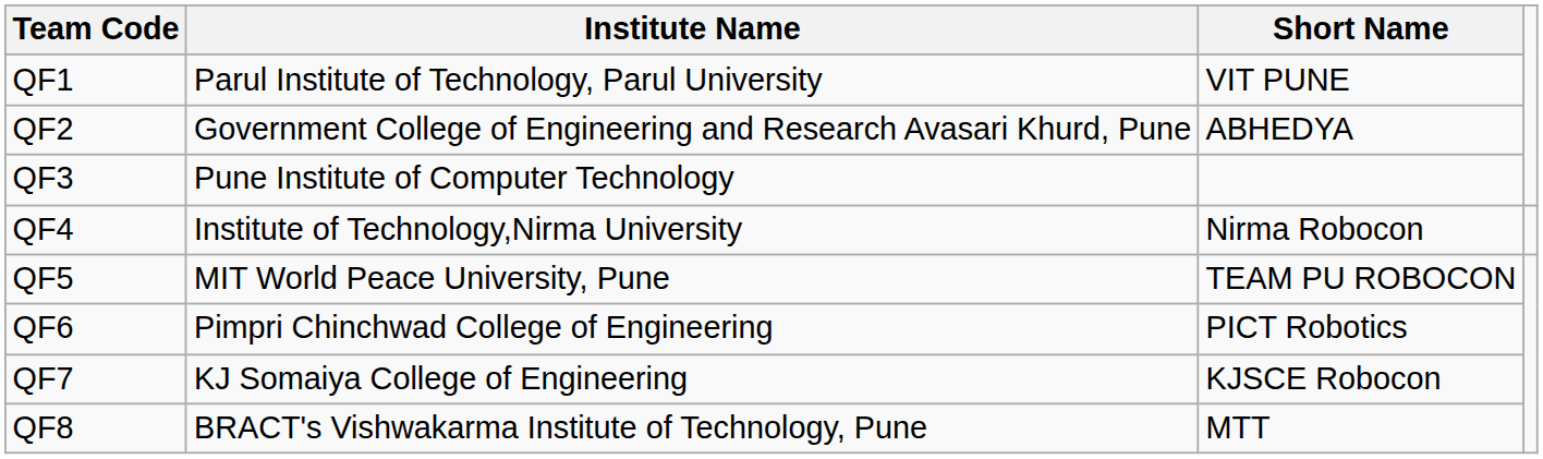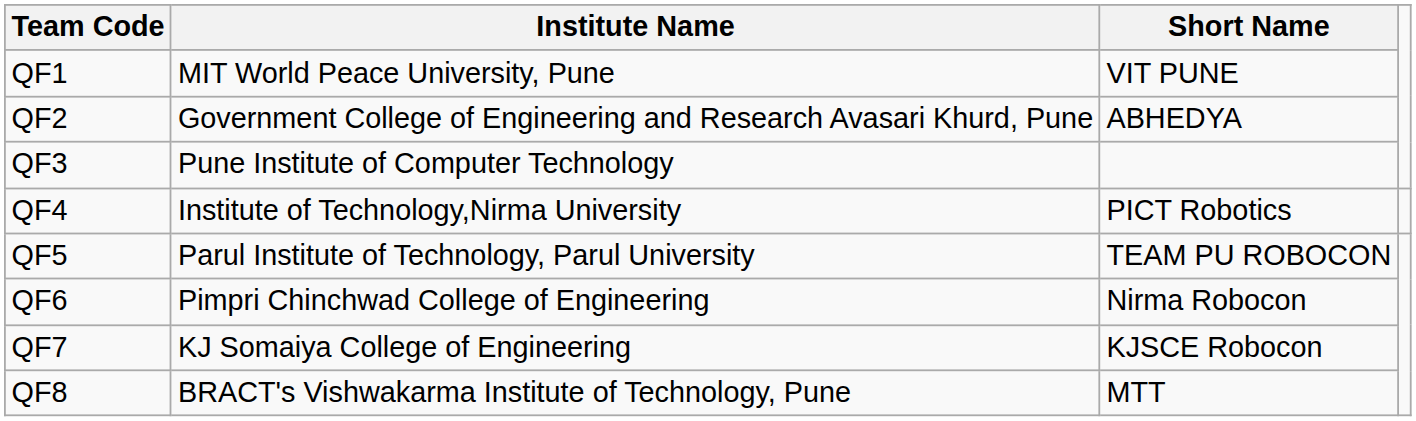QF1 | Institute Name: Parul Institute of Technology, Parul University -> MIT World Peace University, Pune
QF4 | Short Name: Nirma Robocon -> PICT Robotics
QF5 | Institute Name: MIT World Peace University, Pune -> Parul Institute of Technology, Parul University
QF6 | Short Name: PICT Robotics -> Nirma Robocon
